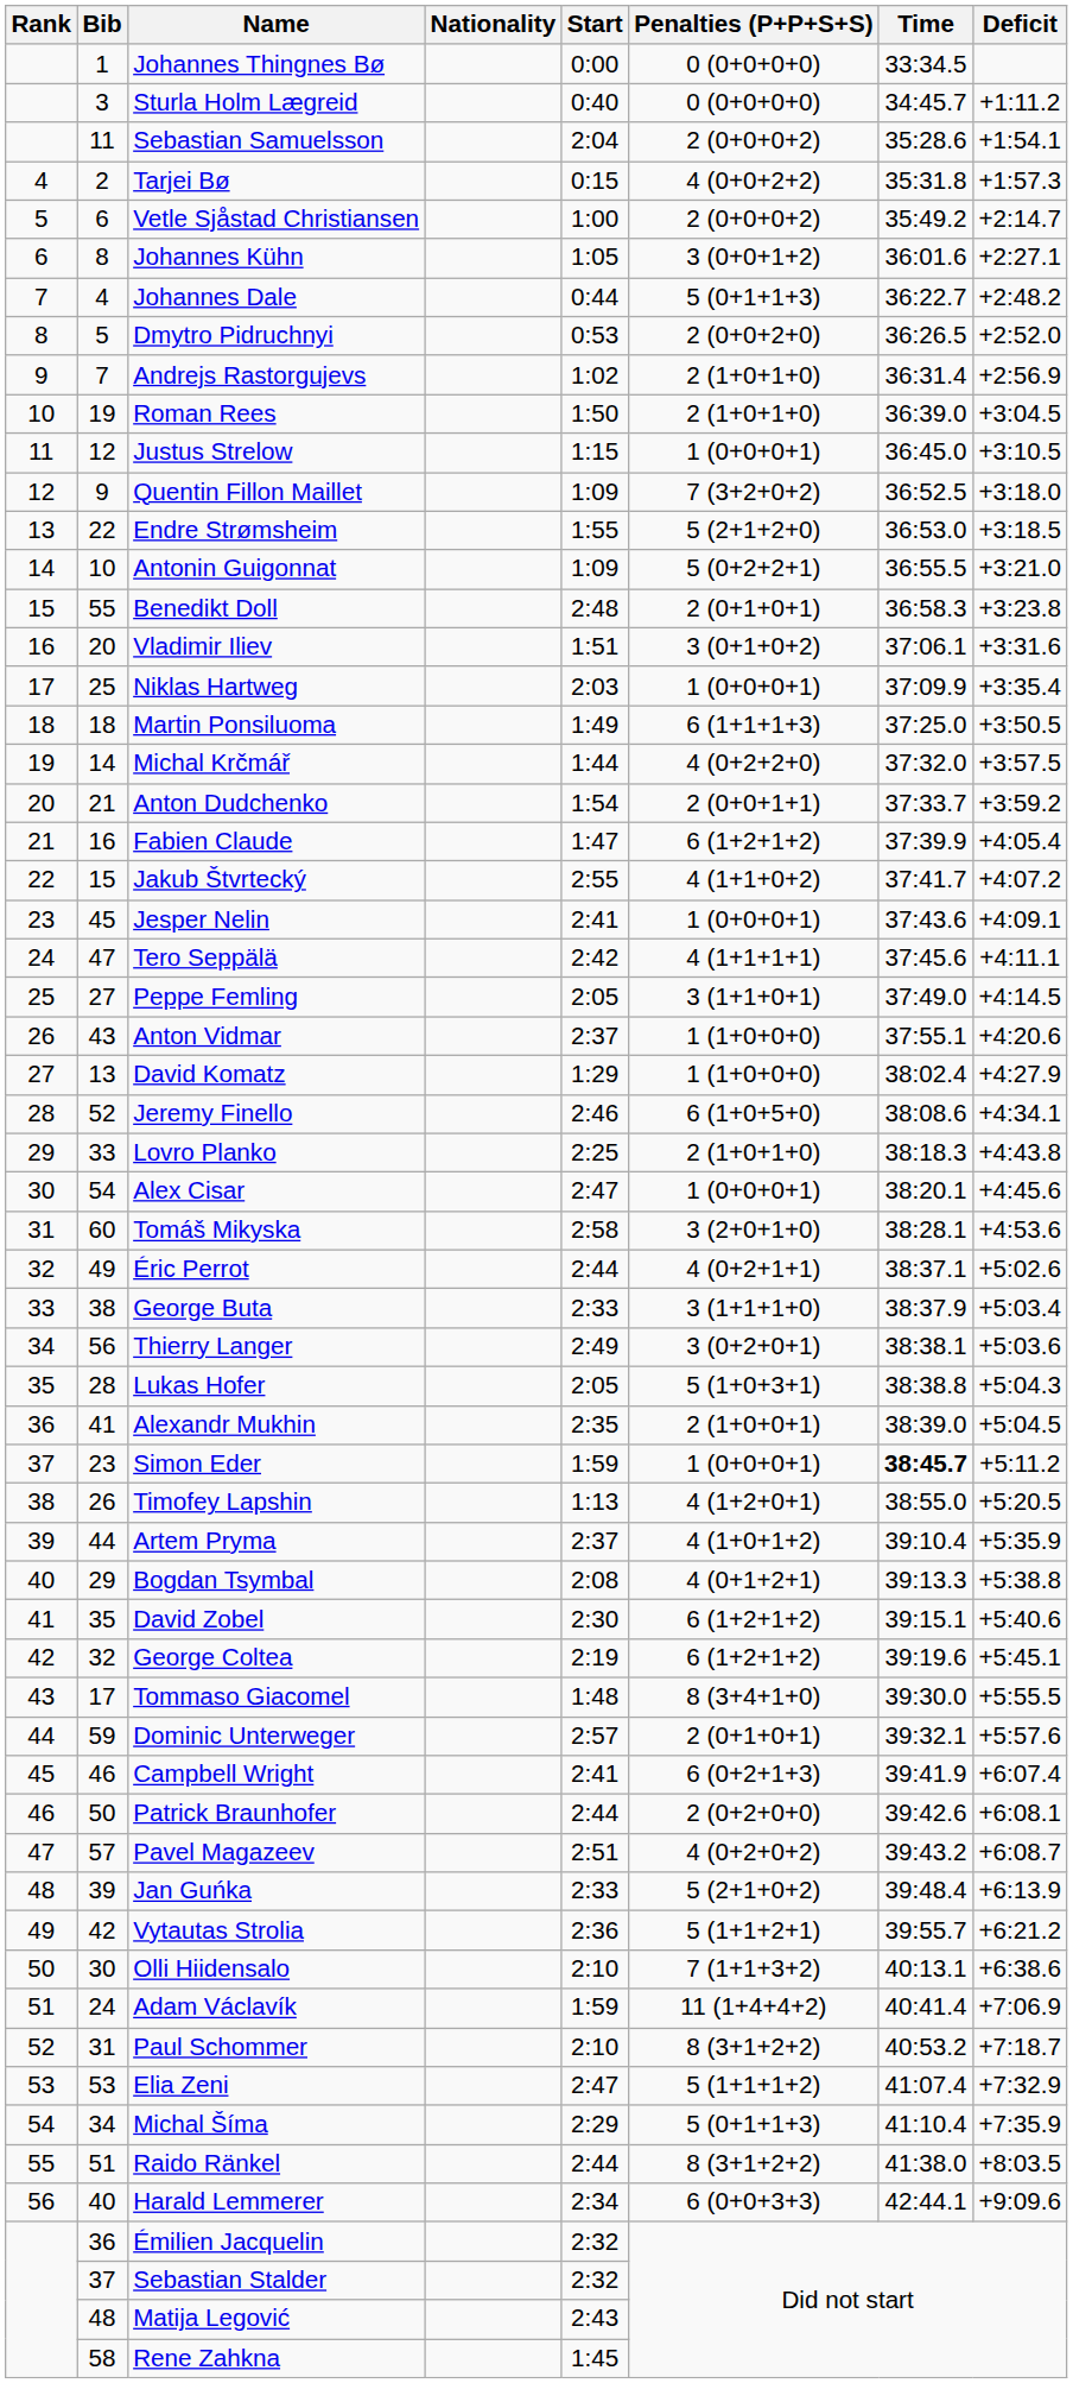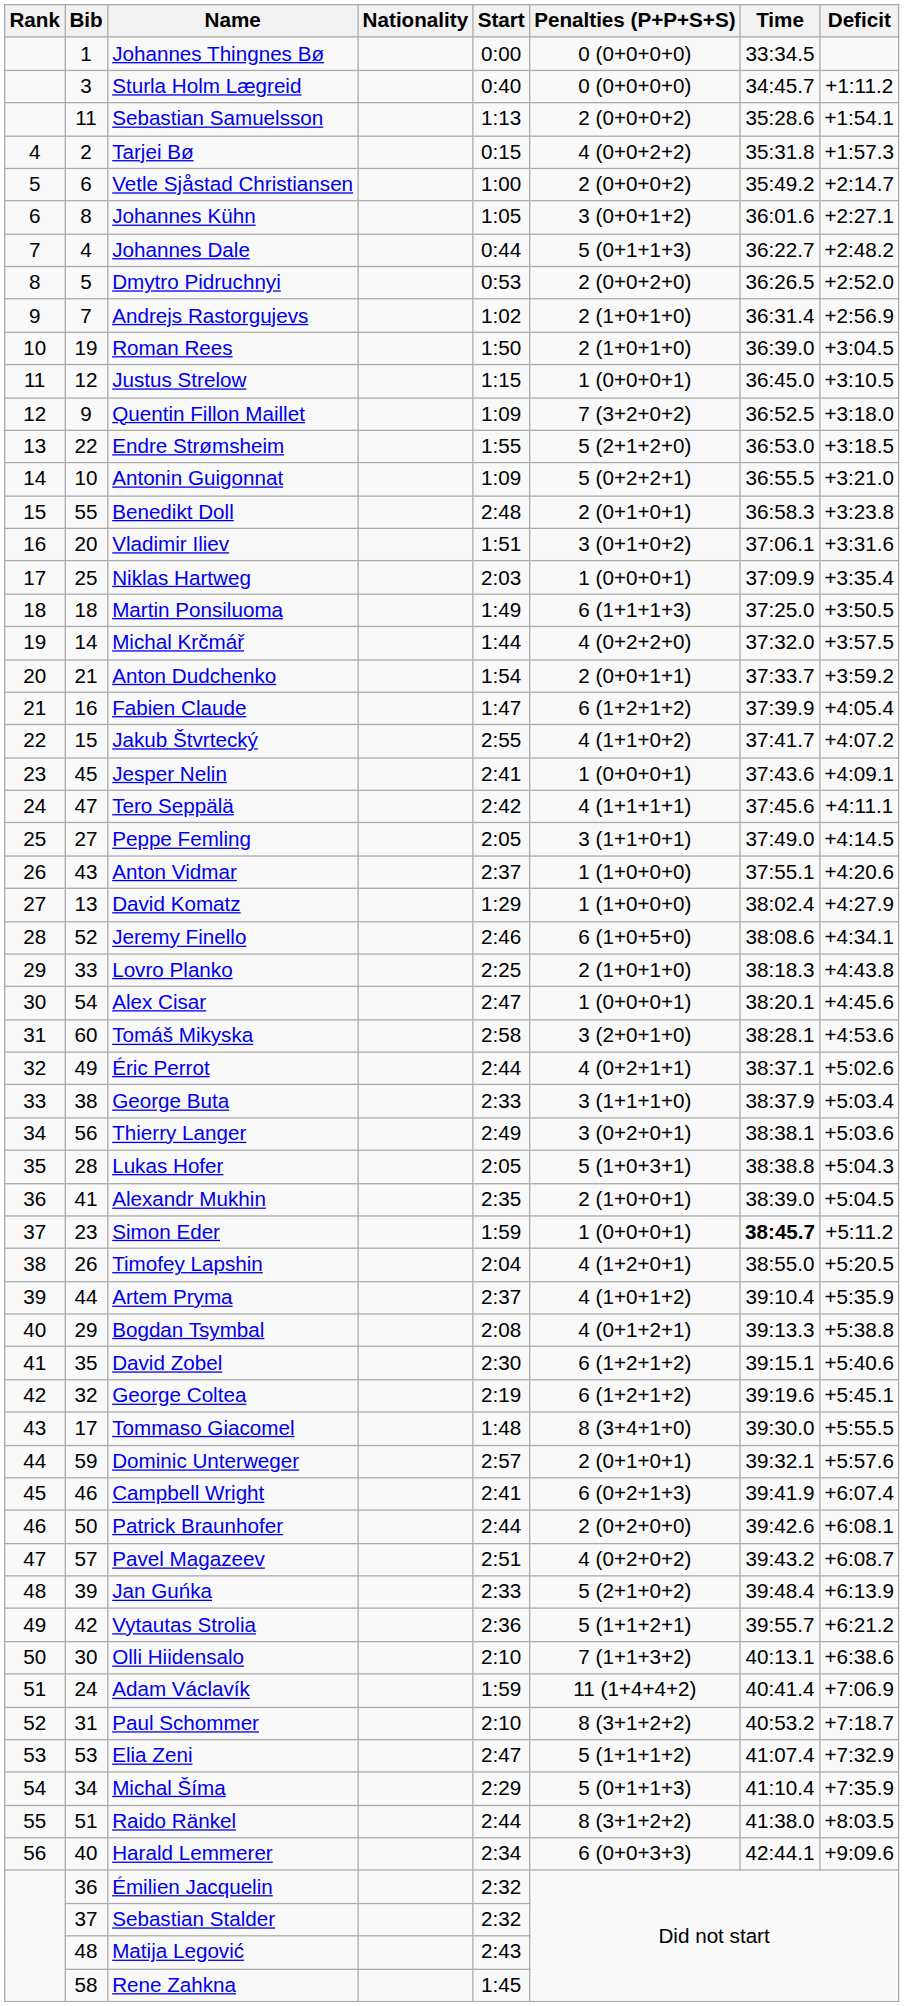Sebastian Samuelsson | Start: 2:04 -> 1:13
Timofey Lapshin | Start: 1:13 -> 2:04
